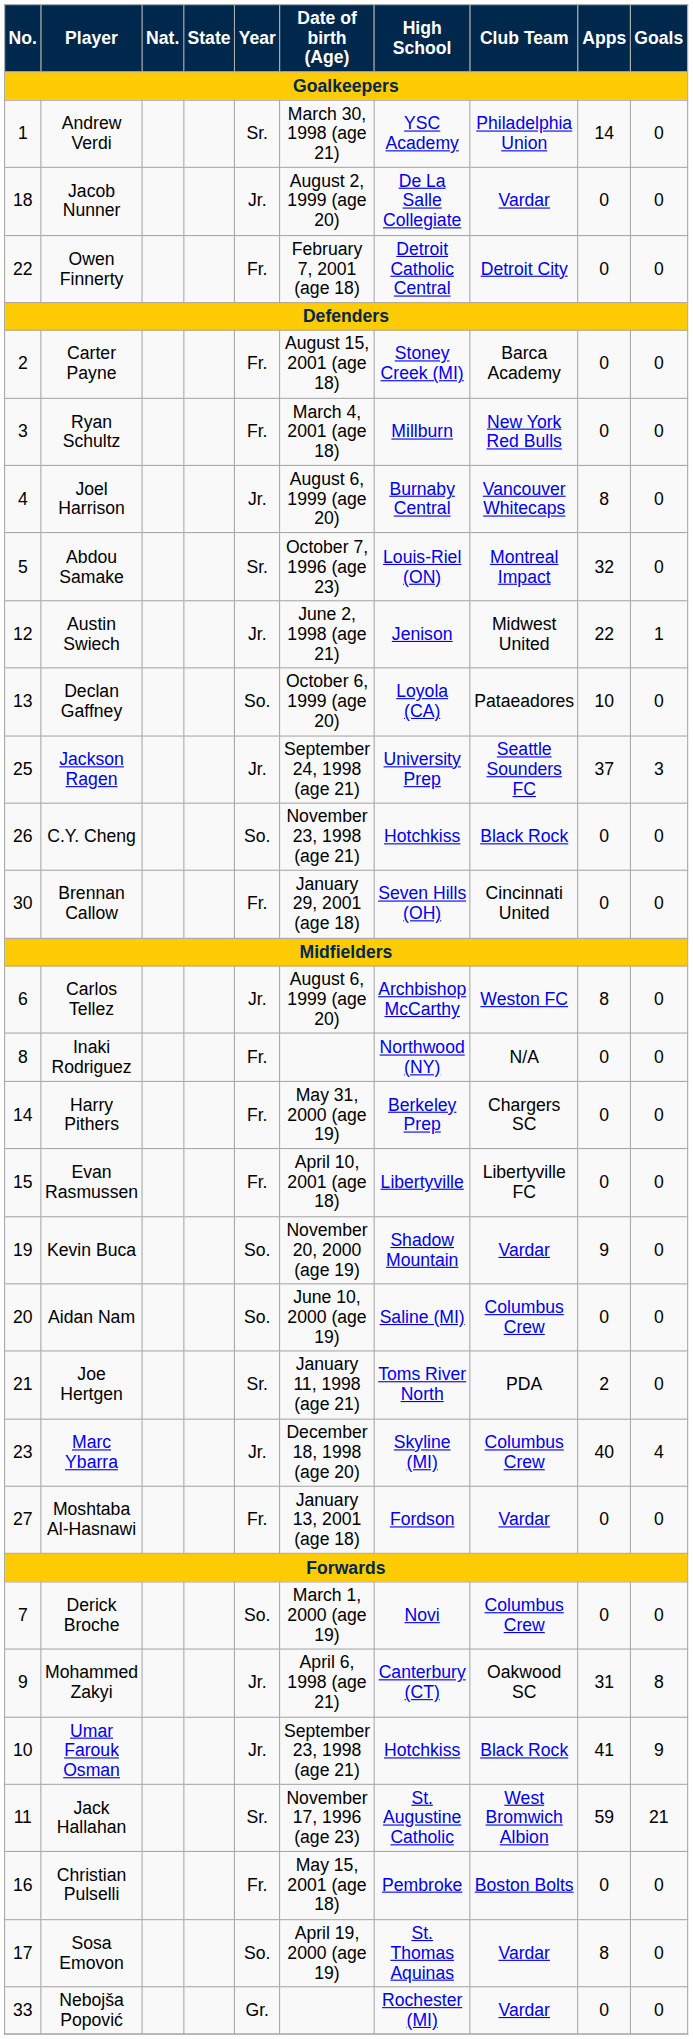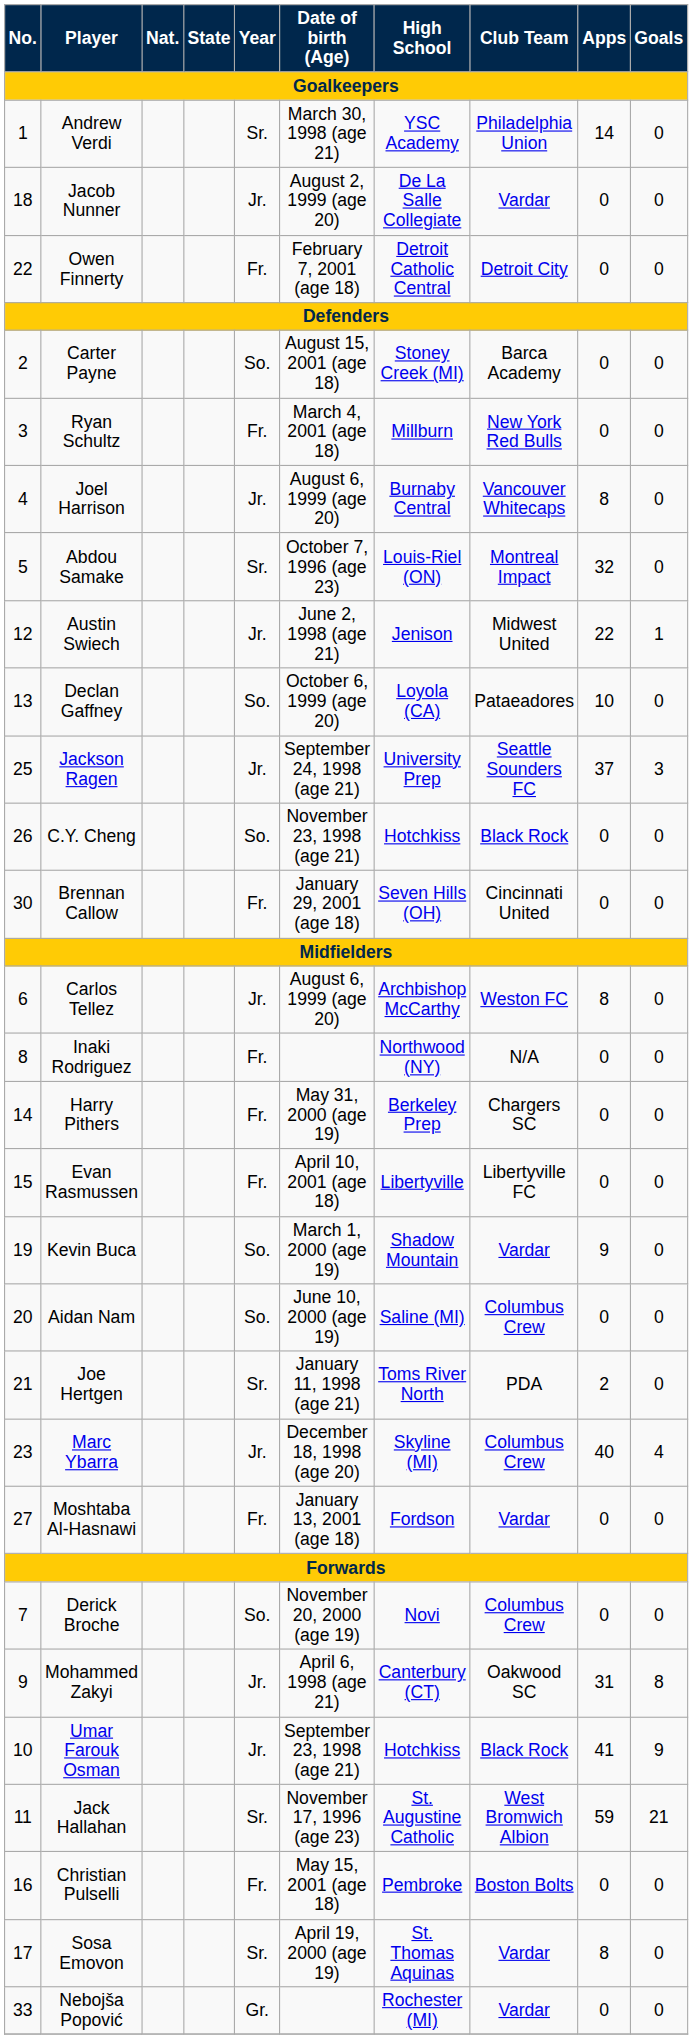Carter Payne | Year: Fr. -> So.
Kevin Buca | Date of birth (Age): November 20, 2000 (age 19) -> March 1, 2000 (age 19)
Derick Broche | Date of birth (Age): March 1, 2000 (age 19) -> November 20, 2000 (age 19)
Sosa Emovon | Year: So. -> Sr.
